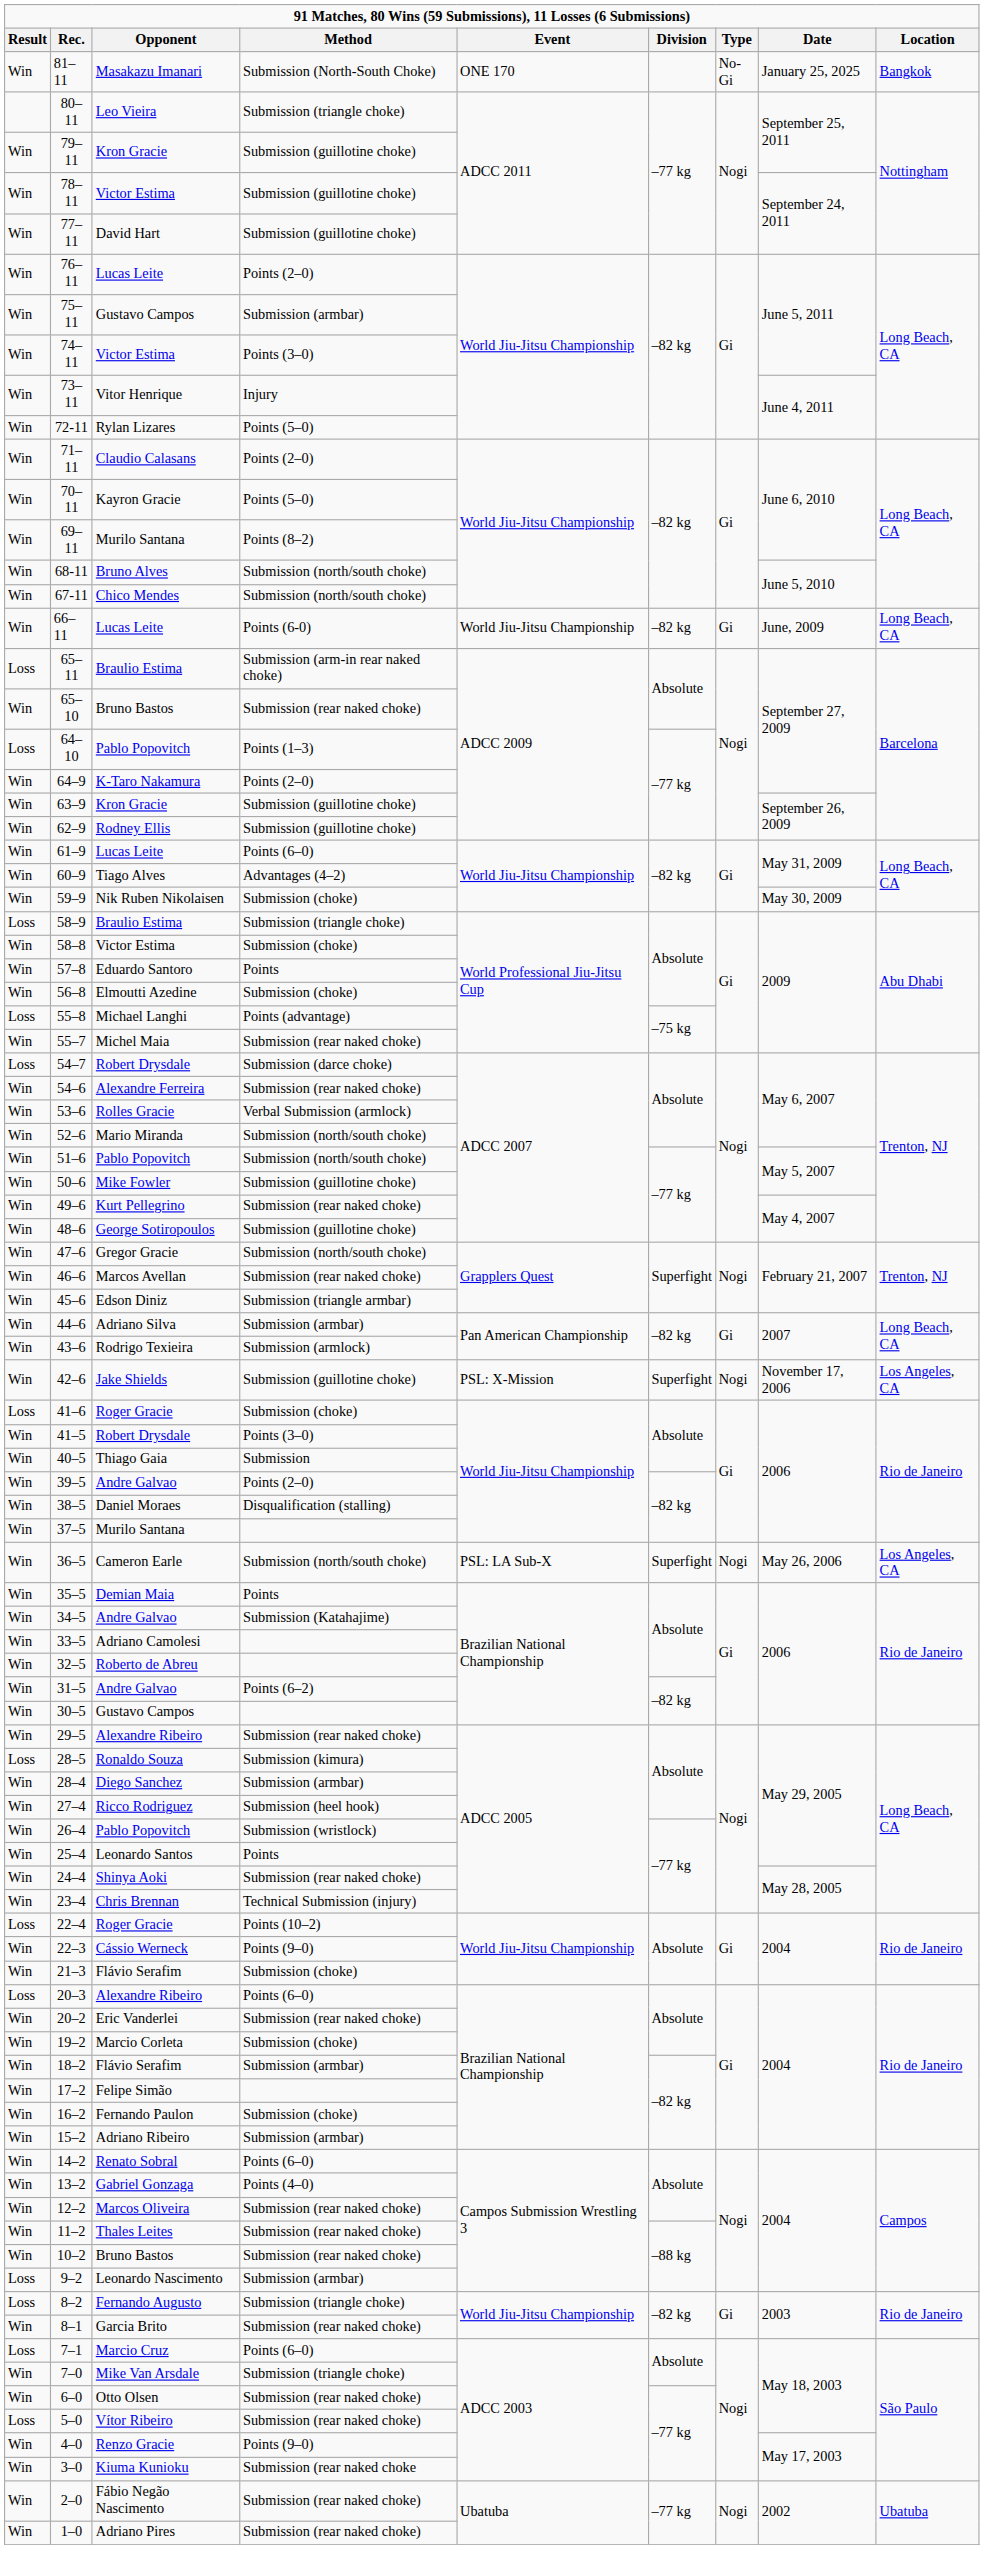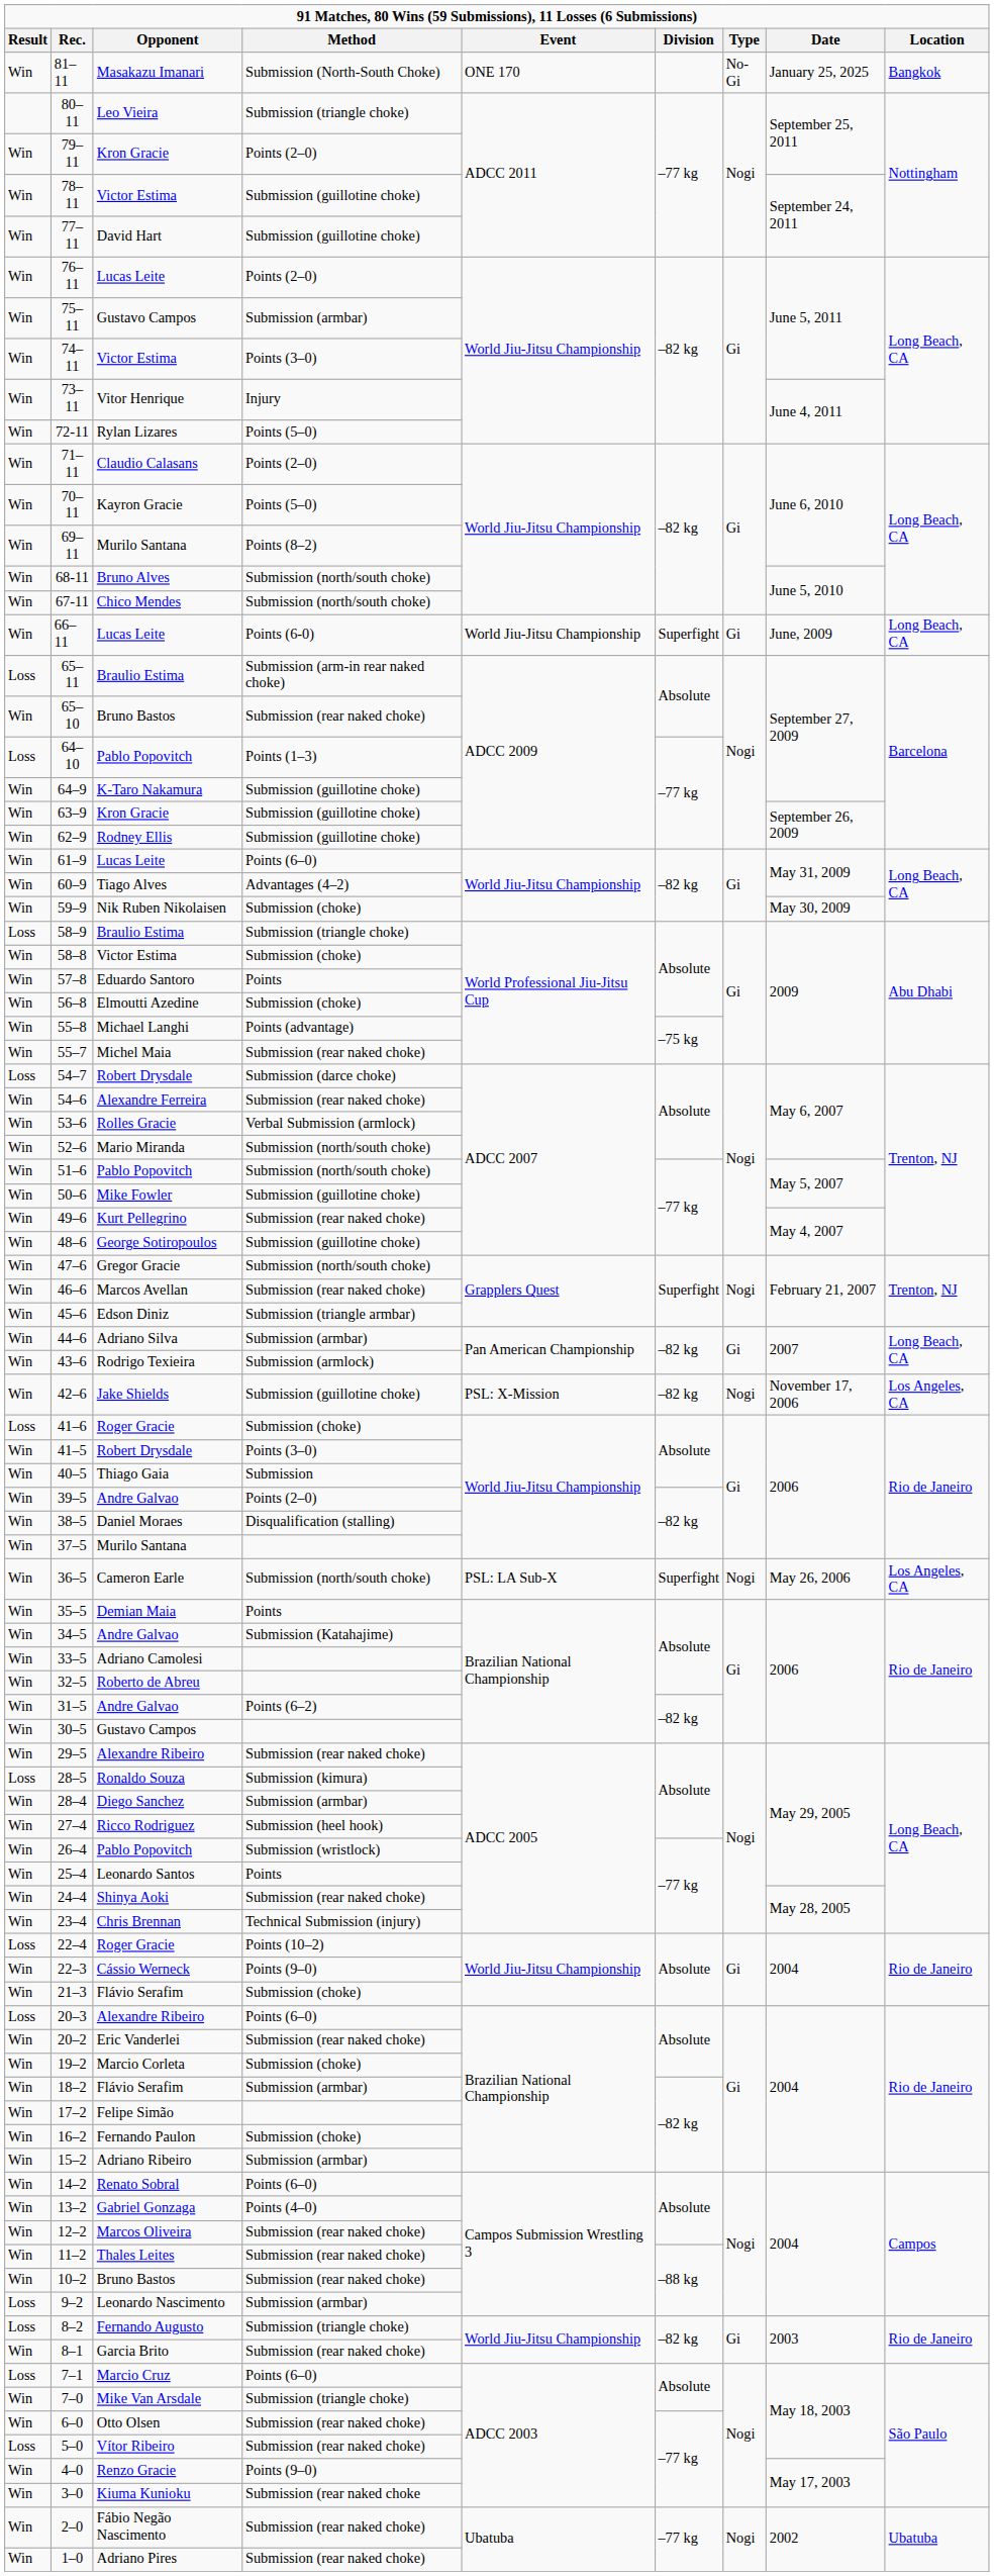79–11 | Method: Submission (guillotine choke) -> Points (2–0)
66–11 | Division: –82 kg -> Superfight
64–9 | Method: Points (2–0) -> Submission (guillotine choke)
55–8 | Result: Loss -> Win
42–6 | Division: Superfight -> –82 kg
